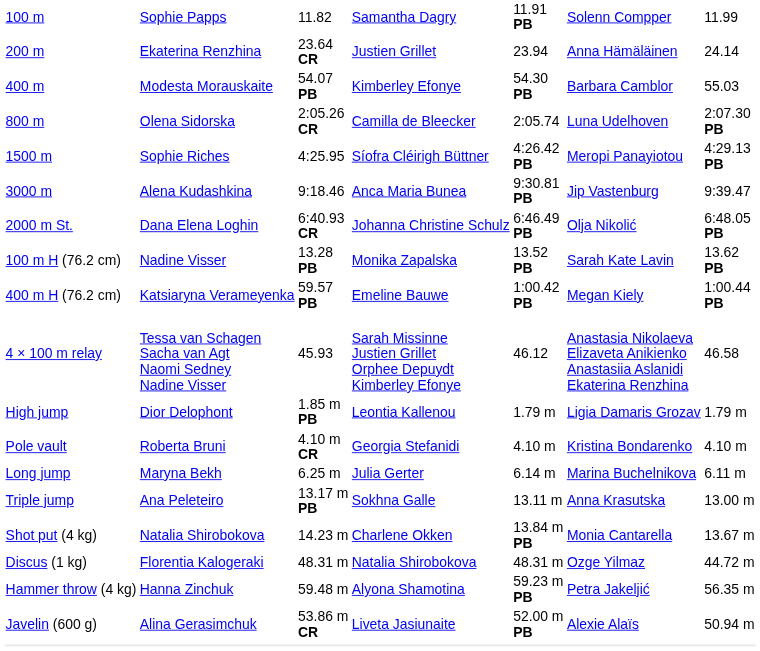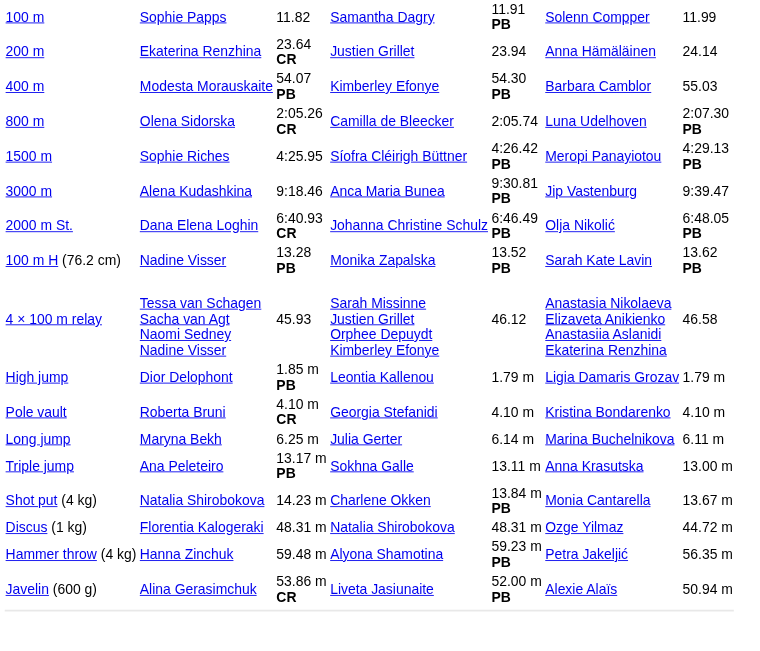- row: 400 m H (76.2 cm) | Katsiaryna Verameyenka | 59.57 PB | Emeline Bauwe | 1:00.42 PB | Megan Kiely | 1:00.44 PB
